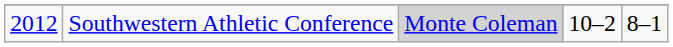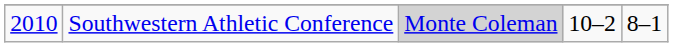Southwestern Athletic Conference | column 1: 2012 -> 2010
